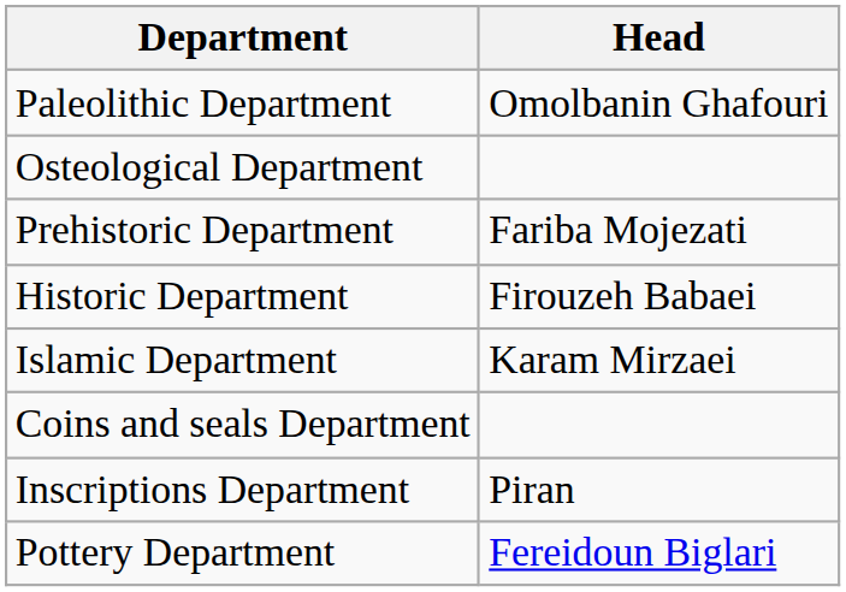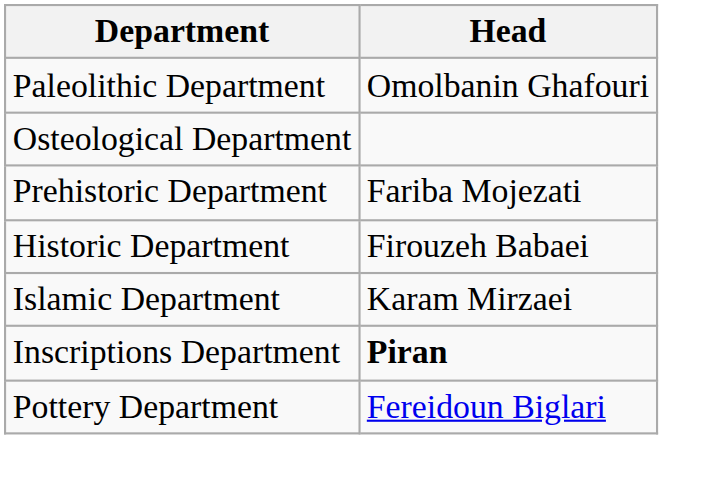- row: Coins and seals Department
Inscriptions Department | Head: normal -> bold
